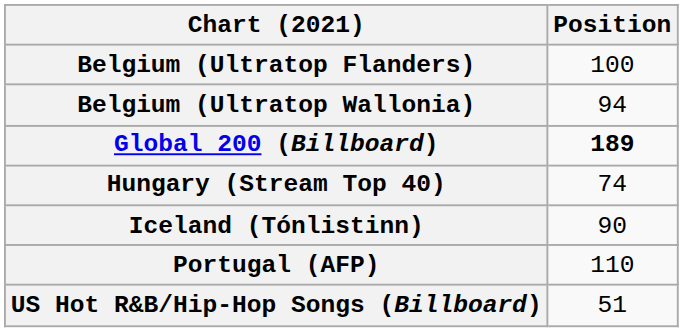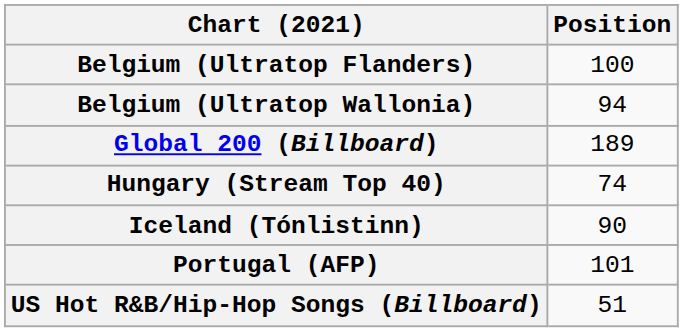Global 200 (Billboard) | Position: bold -> normal
Portugal (AFP) | Position: 110 -> 101
